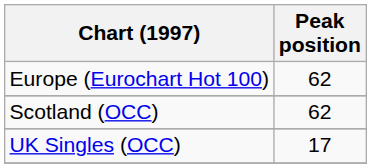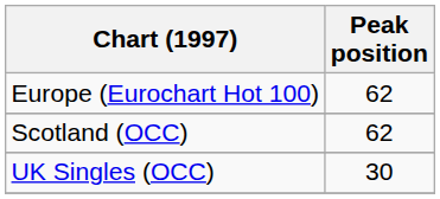UK Singles (OCC) | Peak position: 17 -> 30
